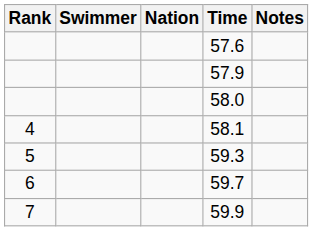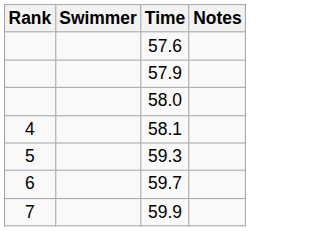- column: Nation
